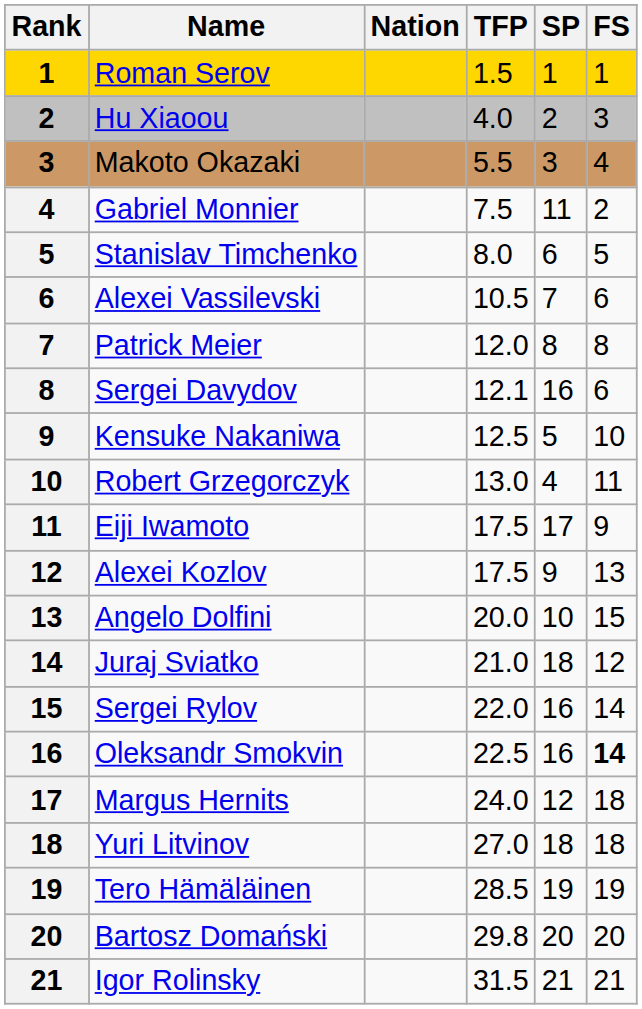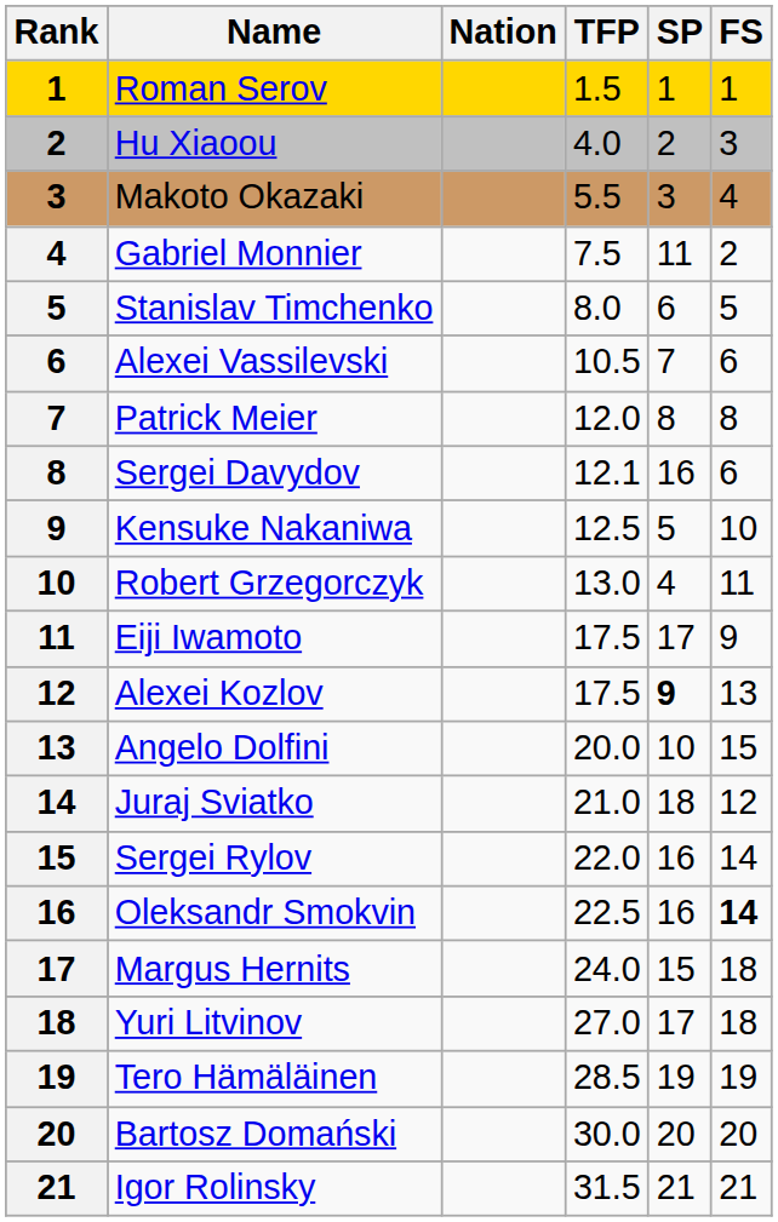Alexei Kozlov | SP: normal -> bold
Margus Hernits | SP: 12 -> 15
Yuri Litvinov | SP: 18 -> 17
Bartosz Domański | TFP: 29.8 -> 30.0
